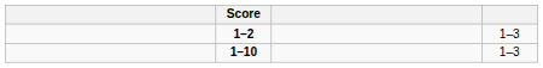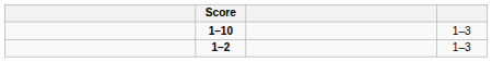rows swapped: 1–2 <-> 1–10
